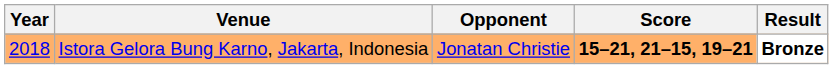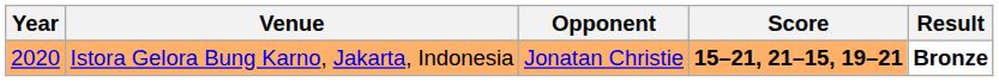Istora Gelora Bung Karno, Jakarta, Indonesia | Year: 2018 -> 2020
